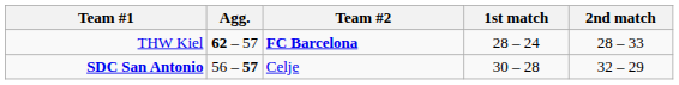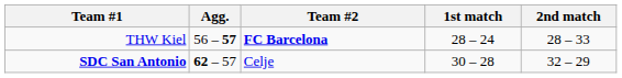THW Kiel | Agg.: 62 – 57 -> 56 – 57
SDC San Antonio | Agg.: 56 – 57 -> 62 – 57
